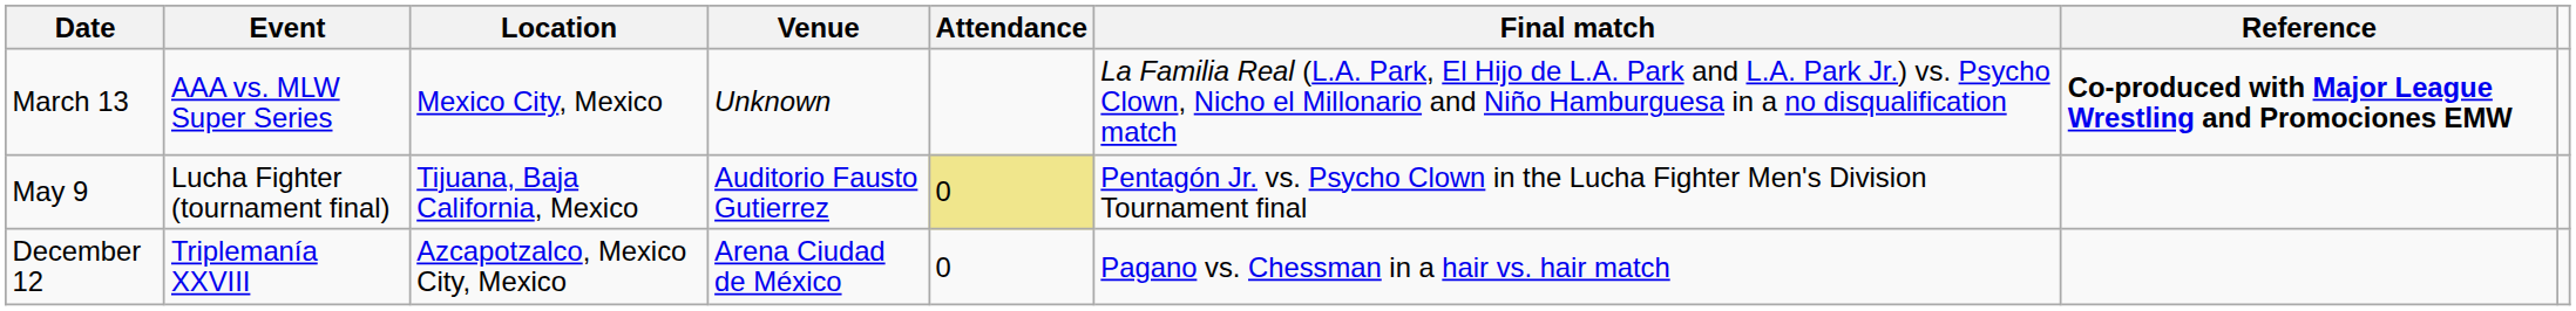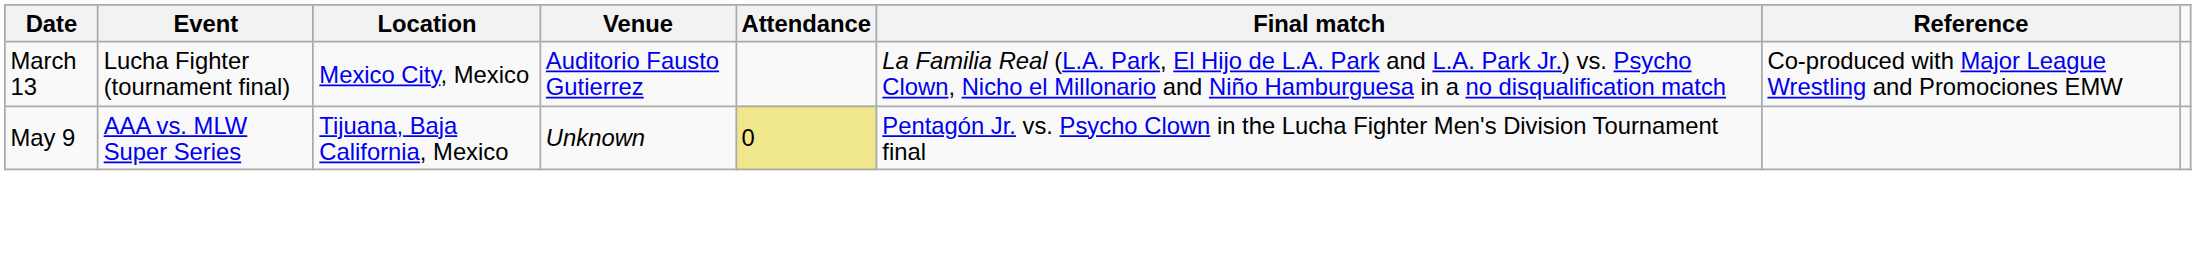March 13 | Event: AAA vs. MLW Super Series -> Lucha Fighter (tournament final)
March 13 | Venue: Unknown -> Auditorio Fausto Gutierrez
March 13 | Reference: bold -> normal
May 9 | Event: Lucha Fighter (tournament final) -> AAA vs. MLW Super Series
May 9 | Venue: Auditorio Fausto Gutierrez -> Unknown
- row: December 12 | Triplemanía XXVIII | Azcapotzalco, Mexico City, Mexico | Arena Ciudad de México | 0 | Pagano vs. Chessman in a hair vs. hair match
